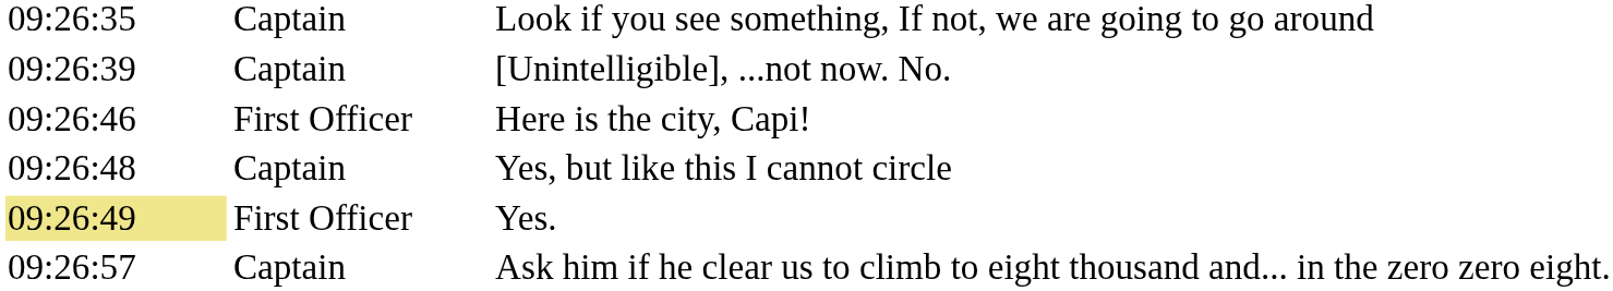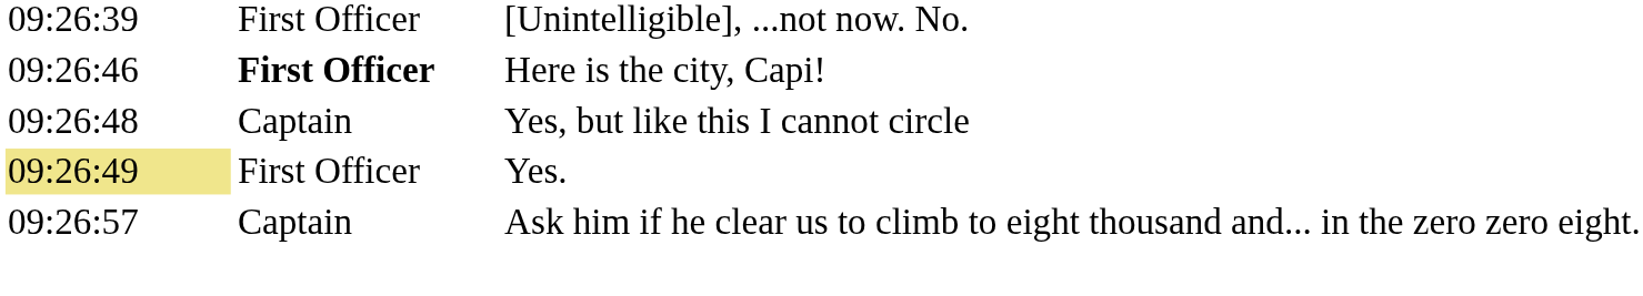- row: 09:26:35 | Captain | Look if you see something, If not, we are going to go around
[Unintelligible], ...not now. No. | column 2: Captain -> First Officer
Here is the city, Capi! | column 2: normal -> bold
